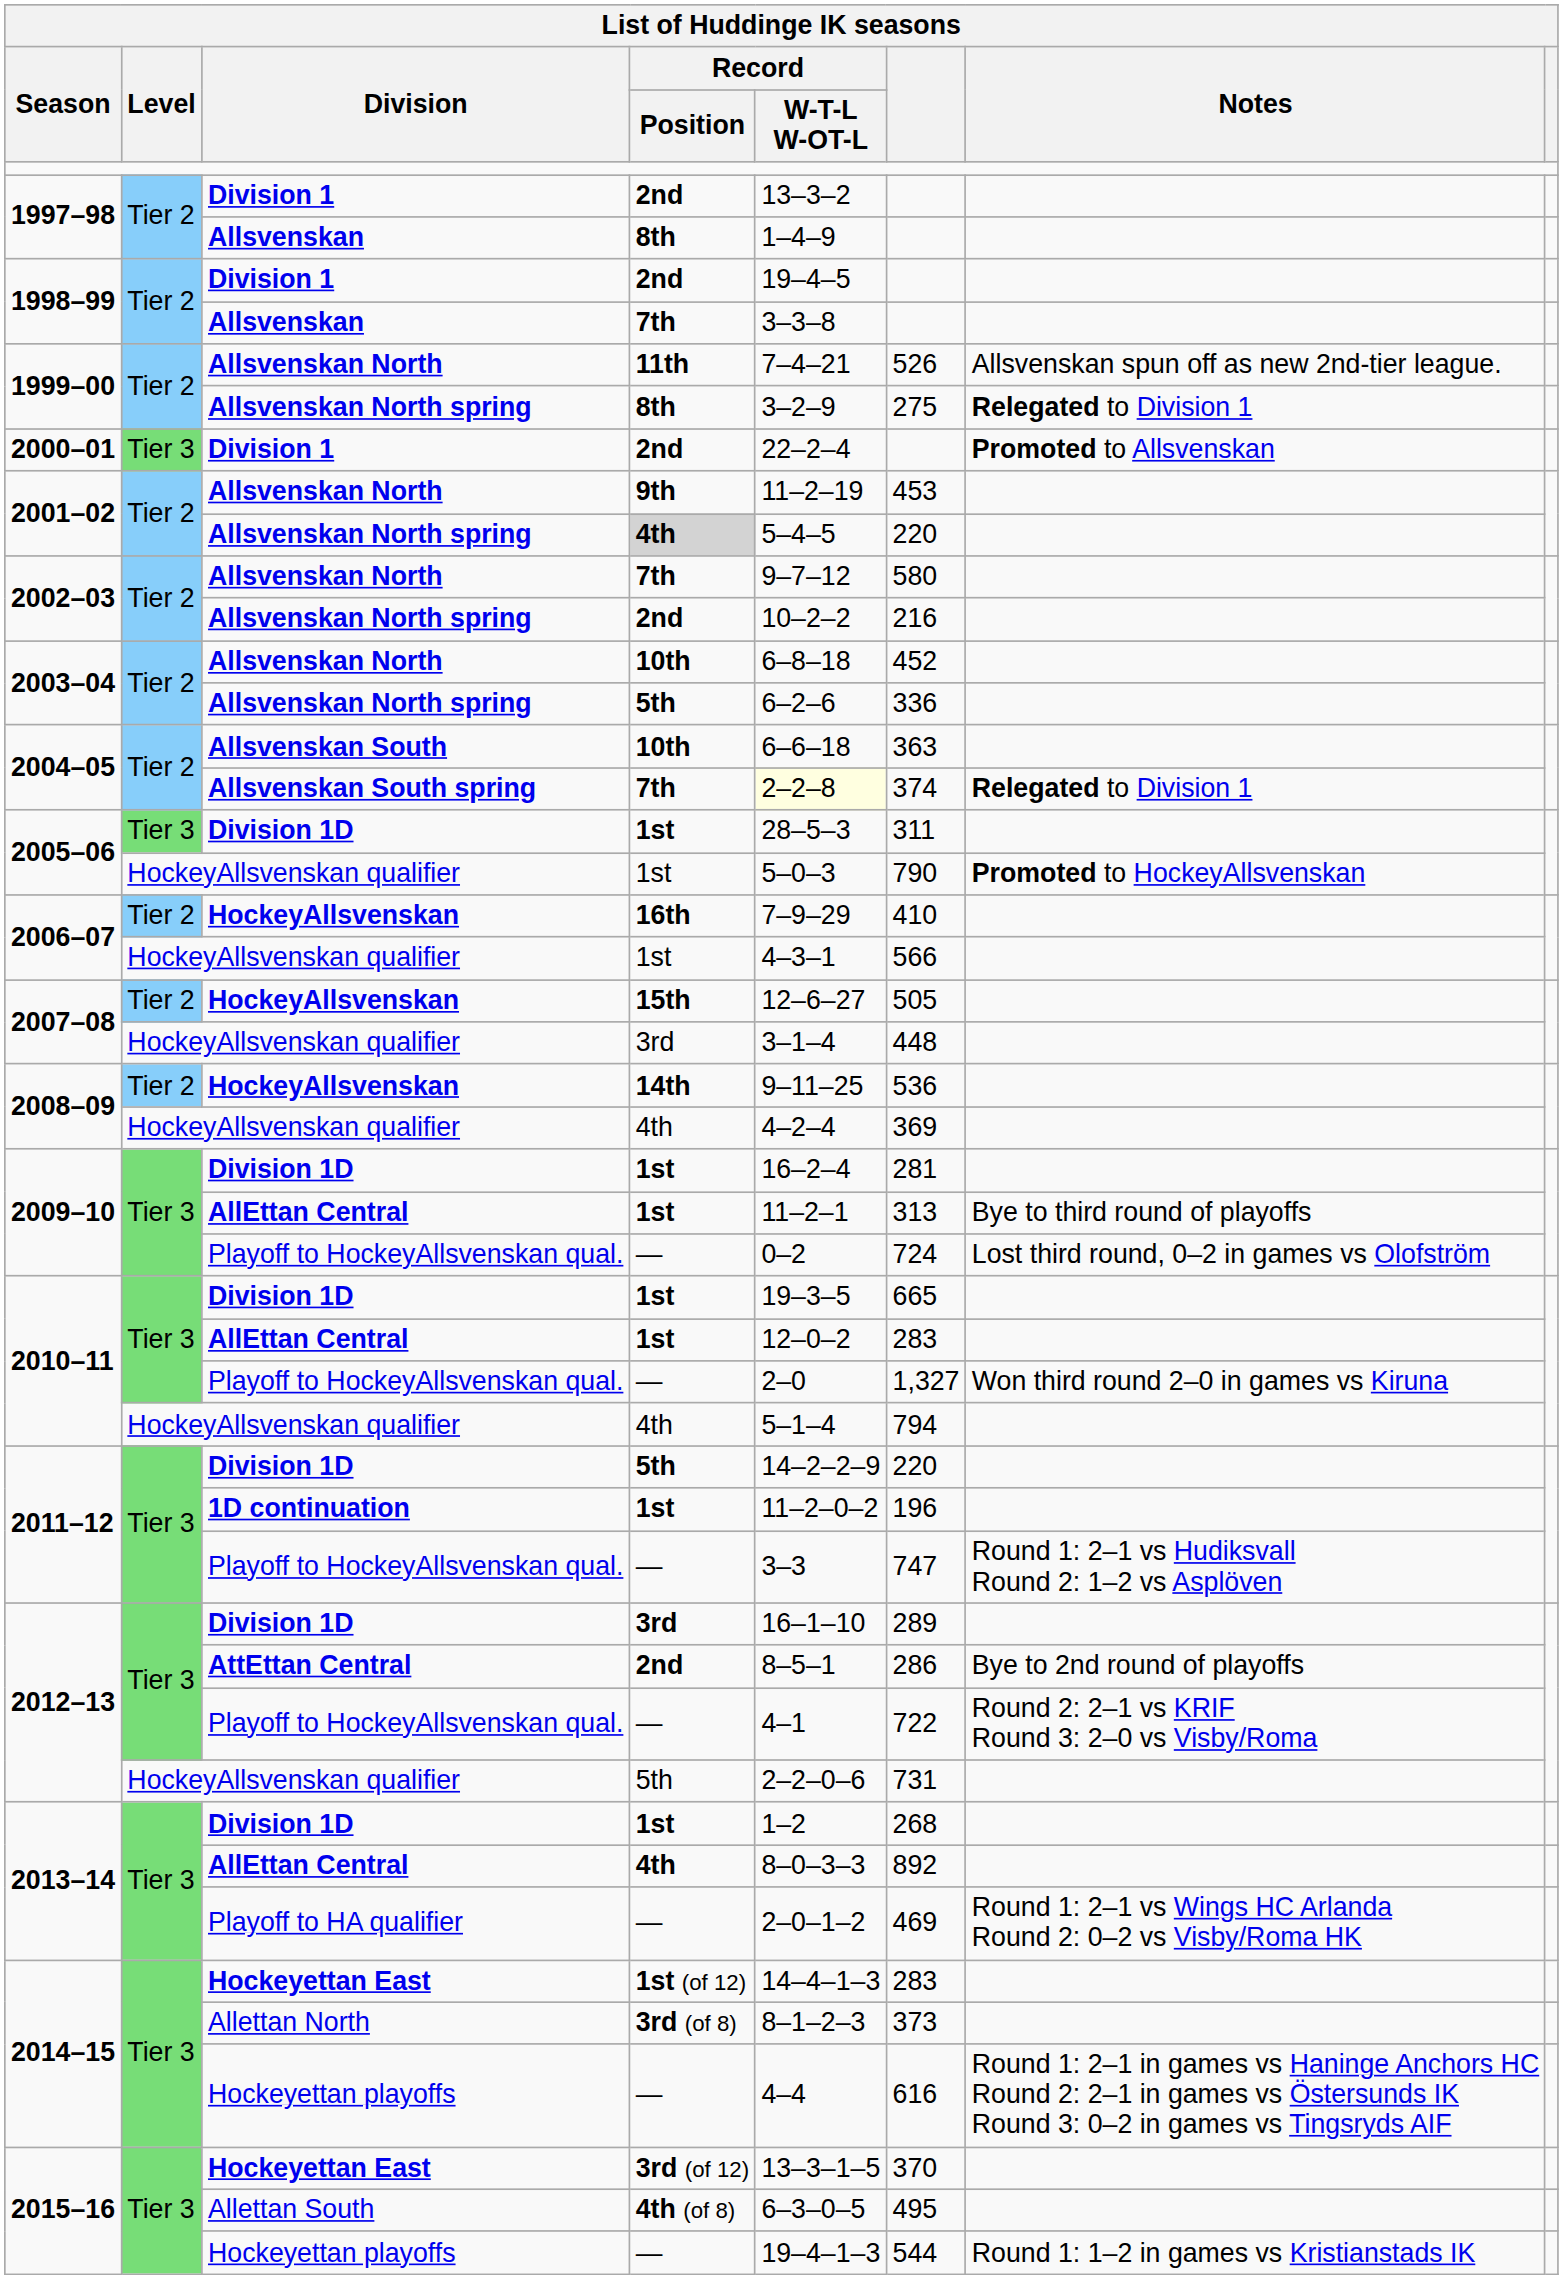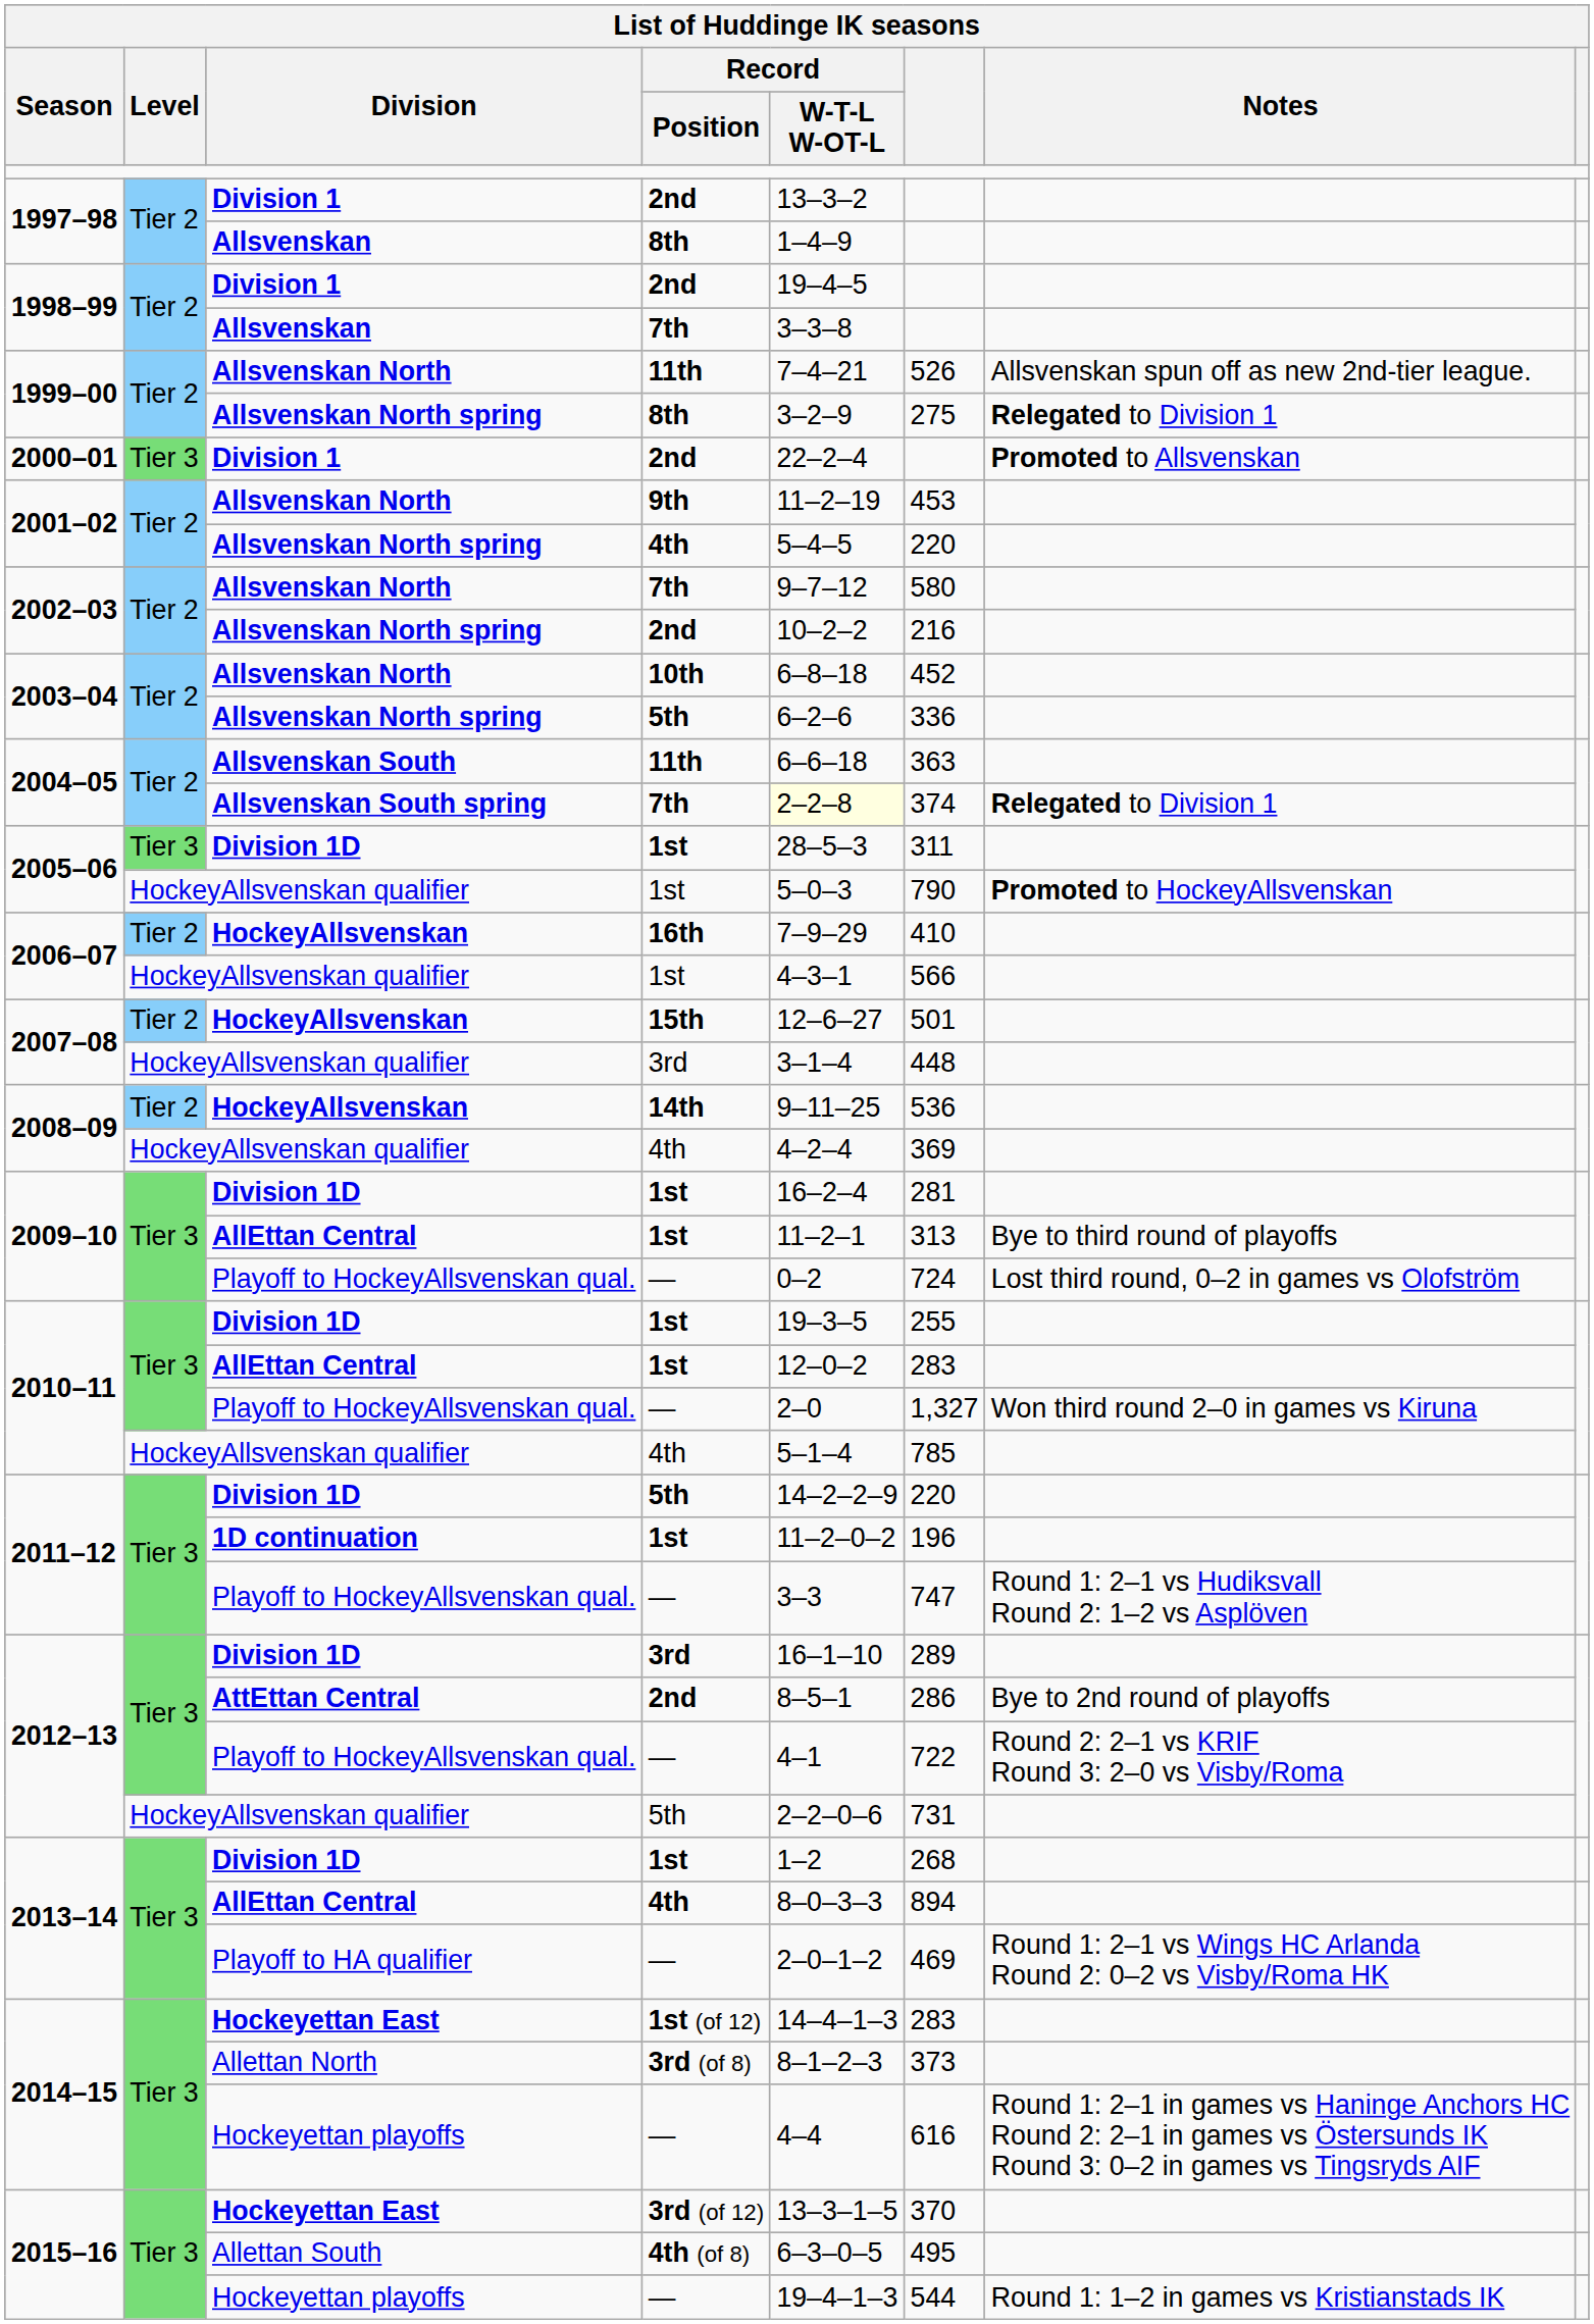2001–02 / Allsvenskan North spring | Record / Position: lightgrey background -> no background
2004–05 / Allsvenskan South | Record / Position: 10th -> 11th
2007–08 / HockeyAllsvenskan | column 6: 505 -> 501
2010–11 / Division 1D | column 6: 665 -> 255
2010–11 / HockeyAllsvenskan qualifier | column 6: 794 -> 785
2013–14 / AllEttan Central | column 6: 892 -> 894
